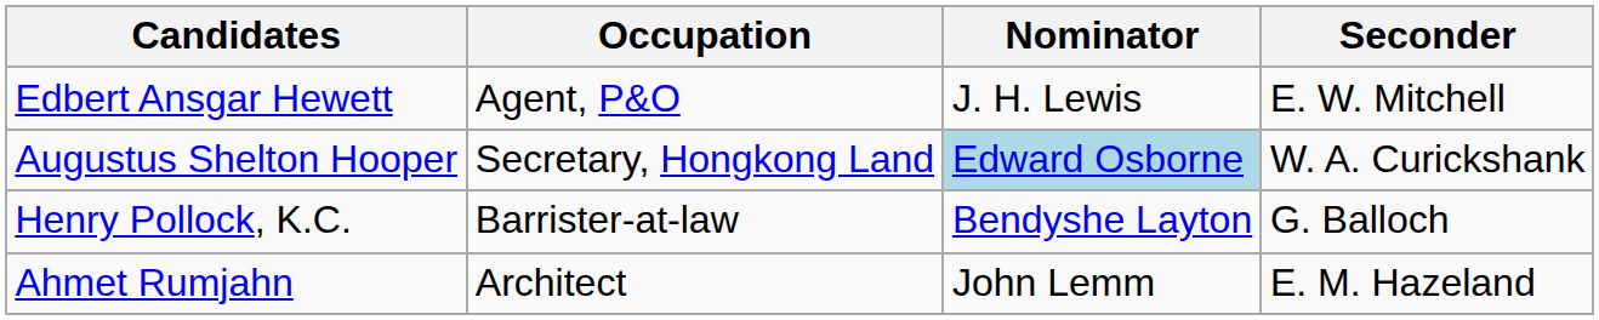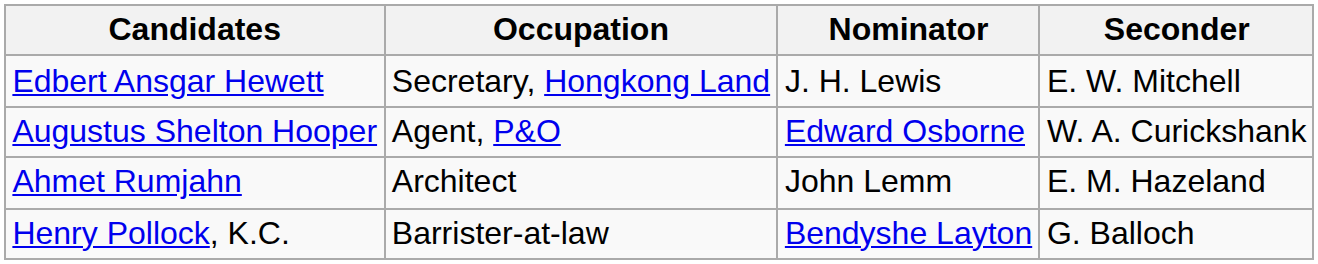Edbert Ansgar Hewett | Occupation: Agent, P&O -> Secretary, Hongkong Land
Augustus Shelton Hooper | Occupation: Secretary, Hongkong Land -> Agent, P&O
Augustus Shelton Hooper | Nominator: lightblue background -> no background
rows swapped: Henry Pollock, K.C. <-> Ahmet Rumjahn
